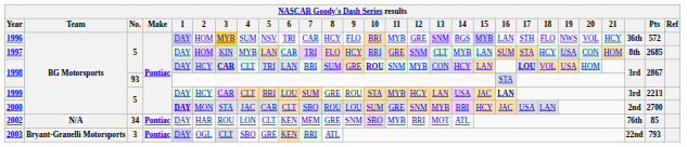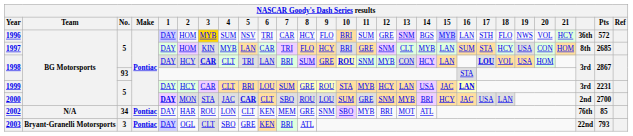1996 | 11: MYB -> SUM
1999 | Pts: 2213 -> 2231
2000 | 5: normal -> bold
